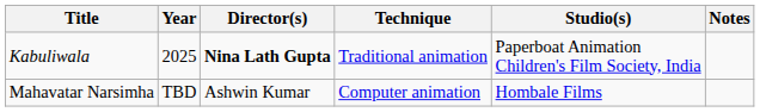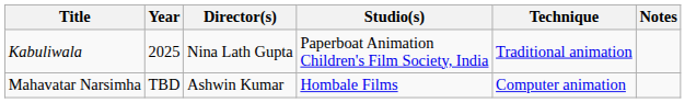columns swapped: Studio(s) <-> Technique
Kabuliwala | Director(s): bold -> normal
